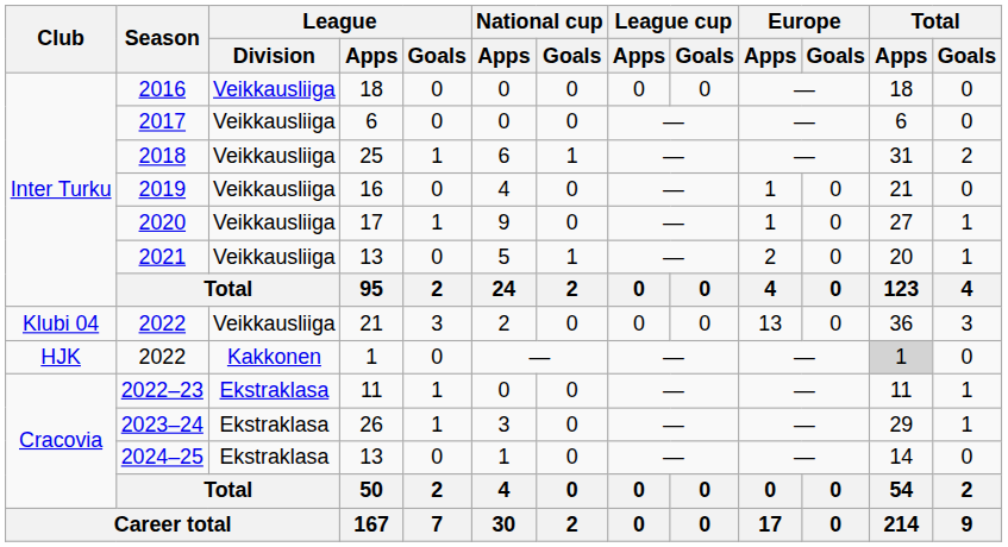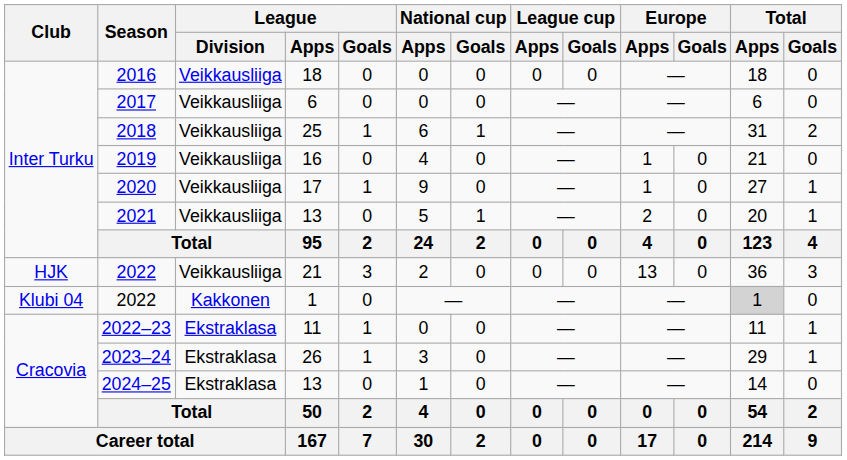2022 / 21 | Club: Klubi 04 -> HJK
2022 / 1 | Club: HJK -> Klubi 04
